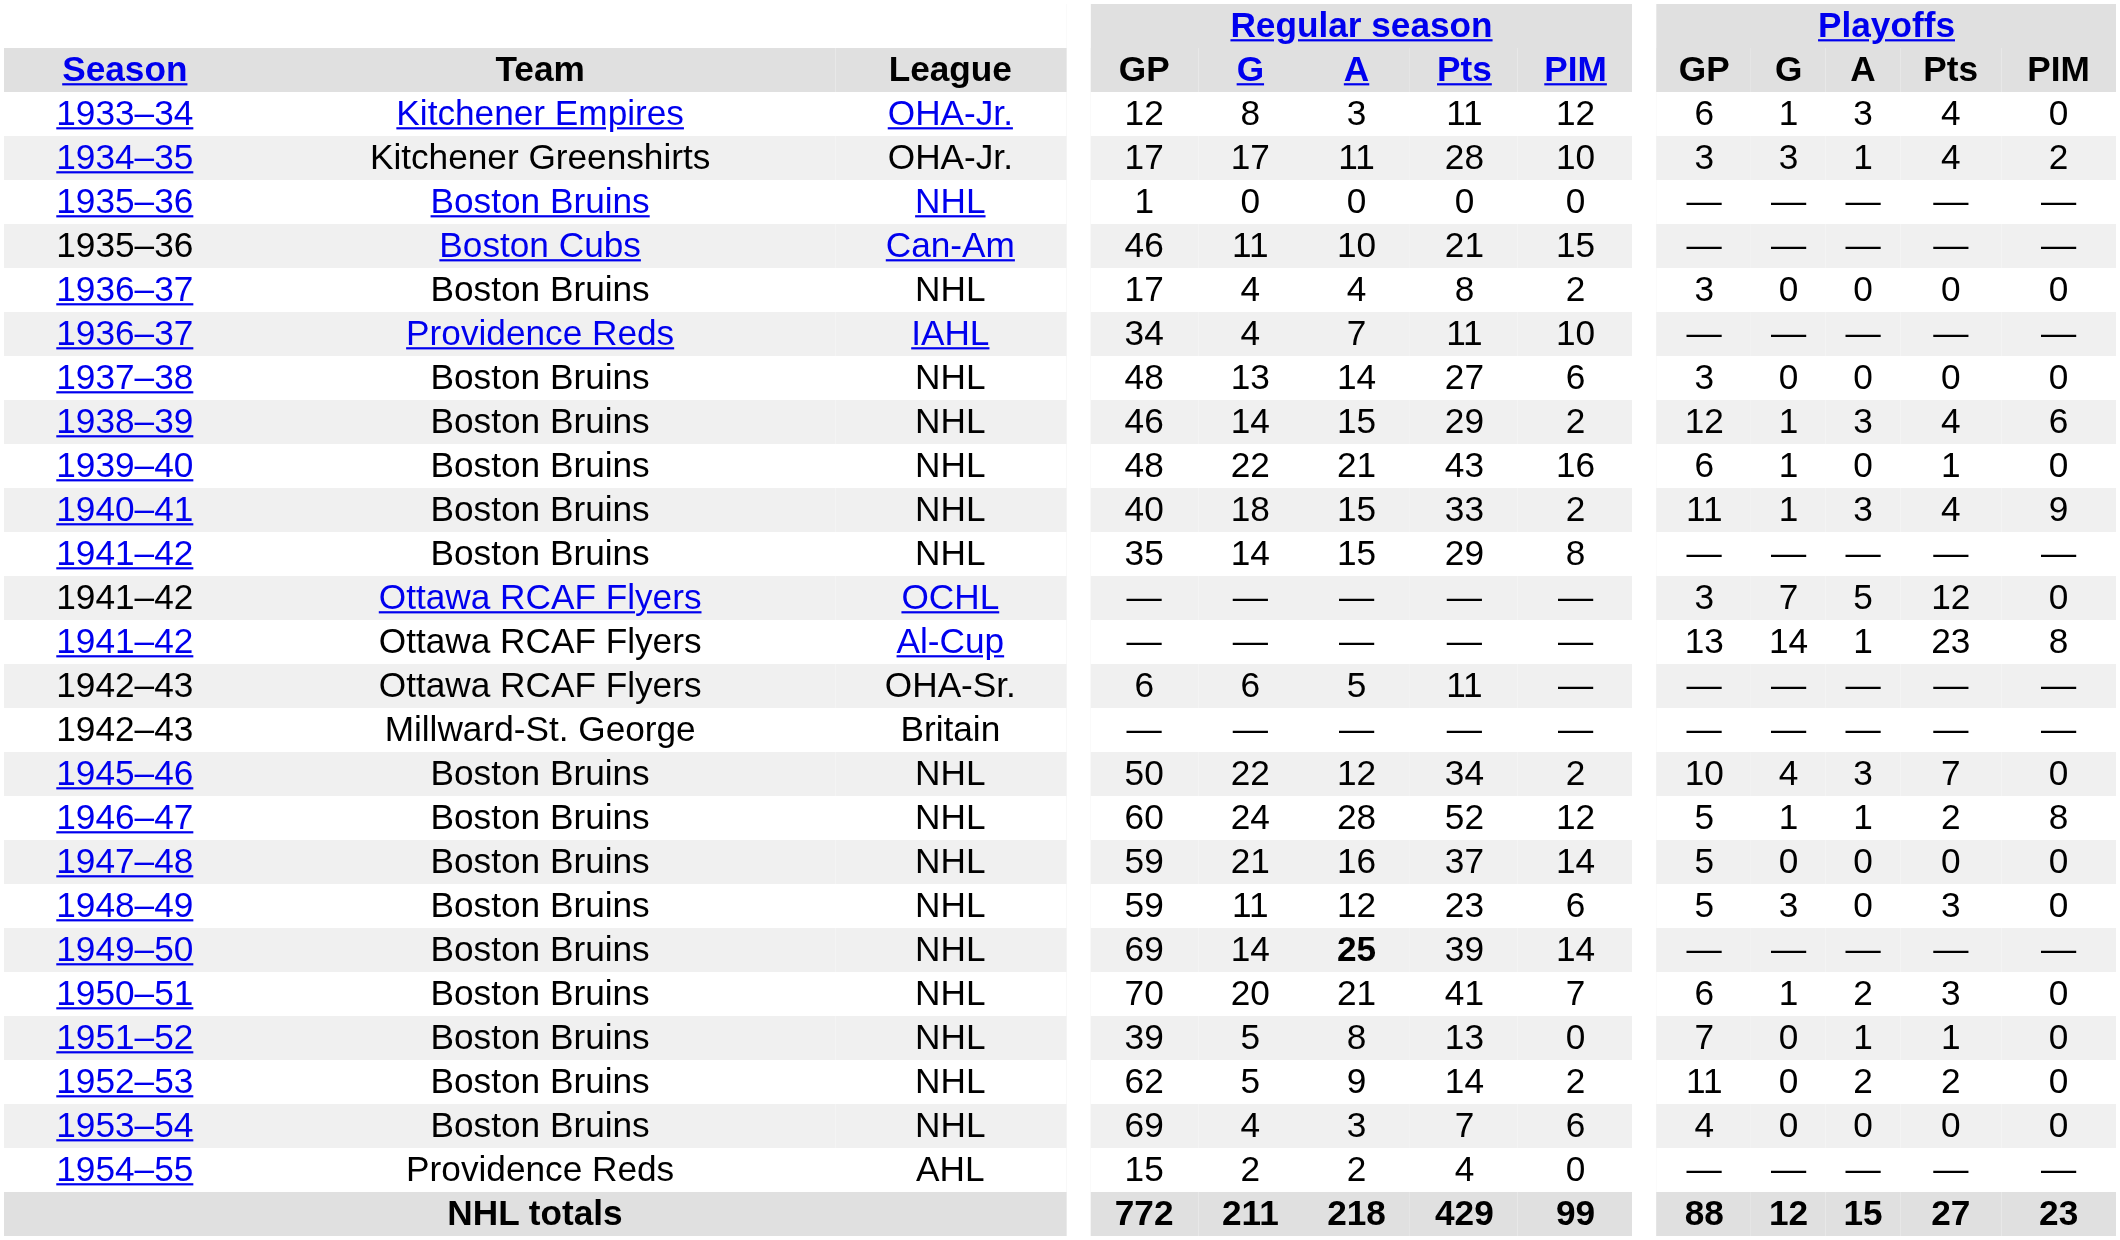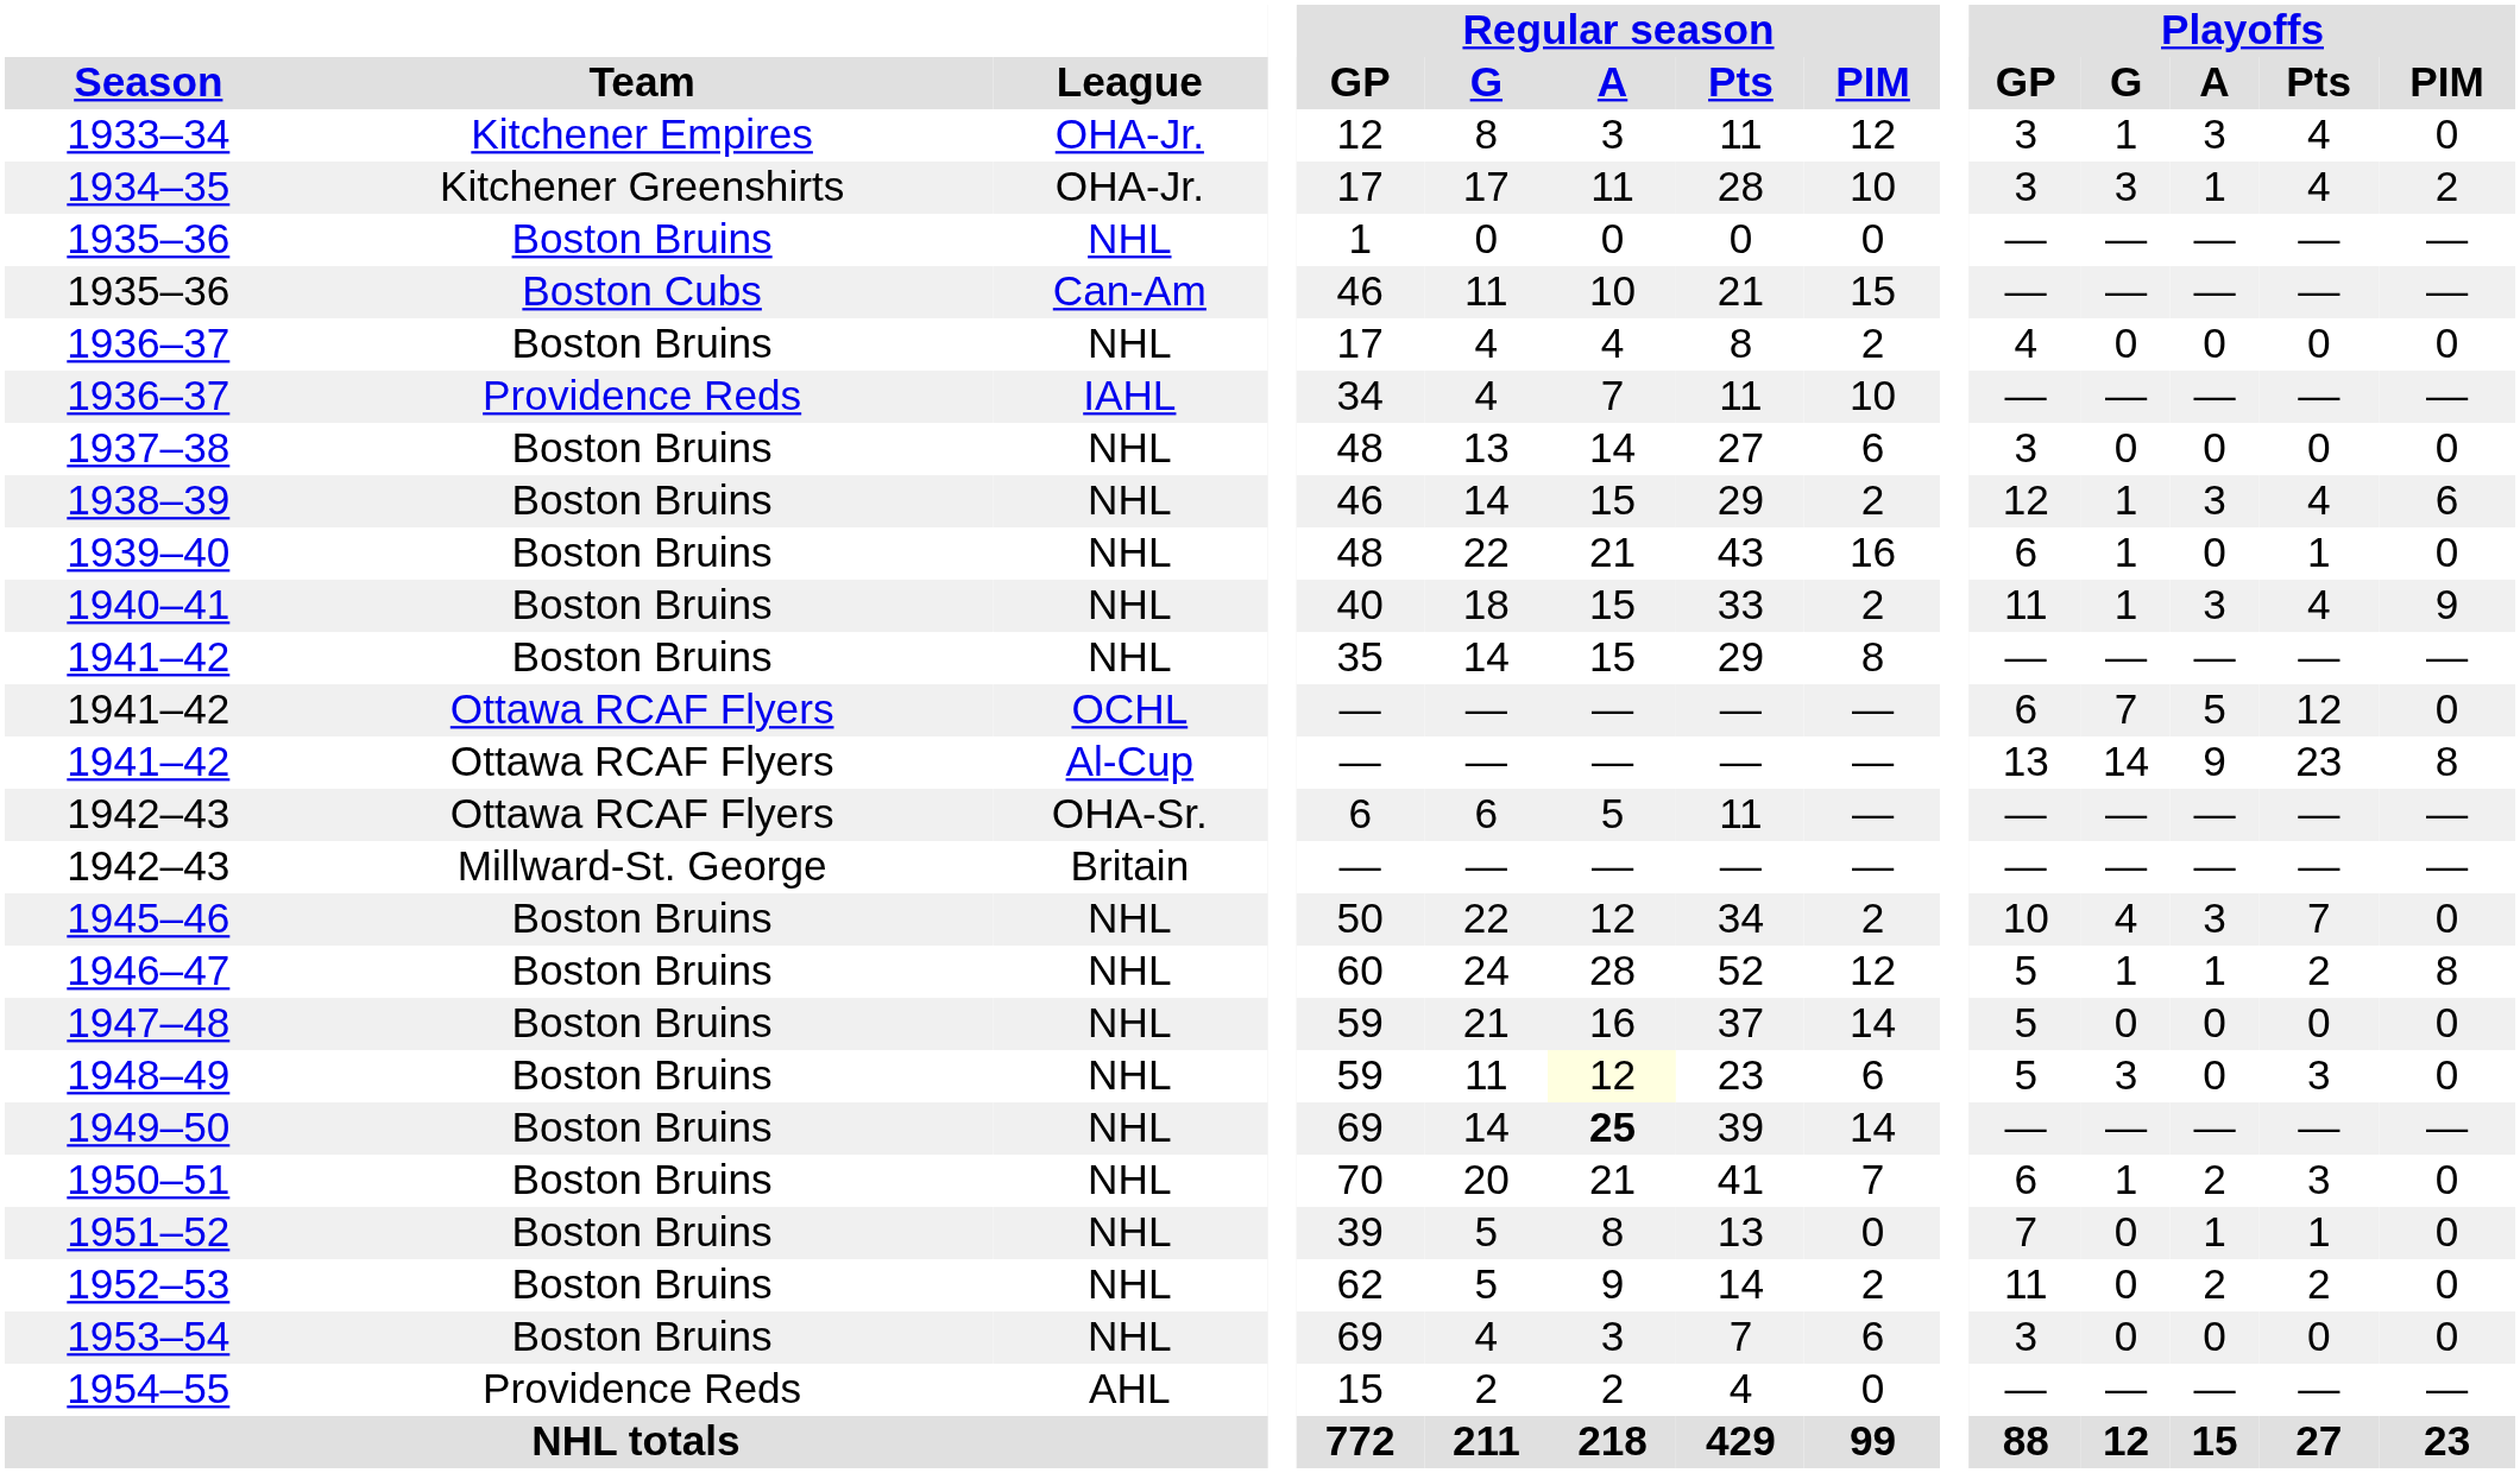1933–34 | Playoffs / GP: 6 -> 3
1936–37 / NHL | Playoffs / GP: 3 -> 4
1941–42 / OCHL | Playoffs / GP: 3 -> 6
1941–42 / Al-Cup | Playoffs / A: 1 -> 9
1948–49 | Regular season / A: no background -> lightyellow background
1953–54 | Playoffs / GP: 4 -> 3
